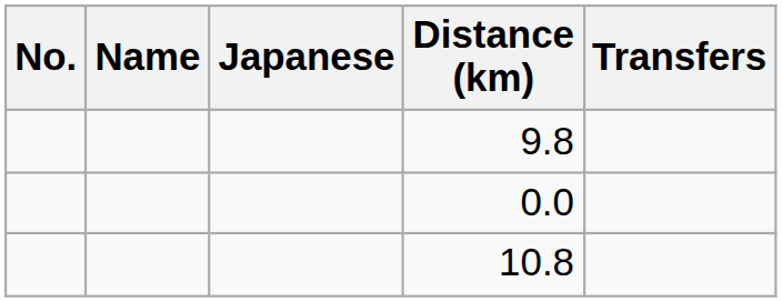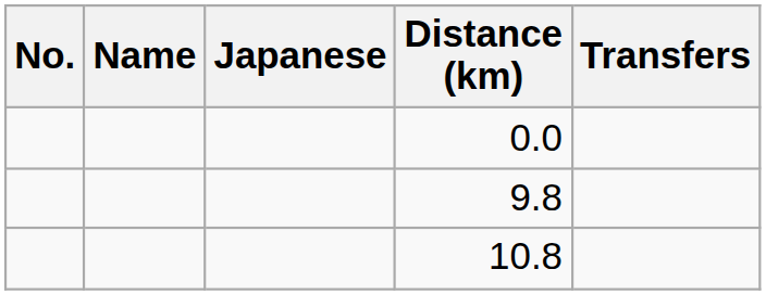rows swapped: 0.0 <-> 9.8
